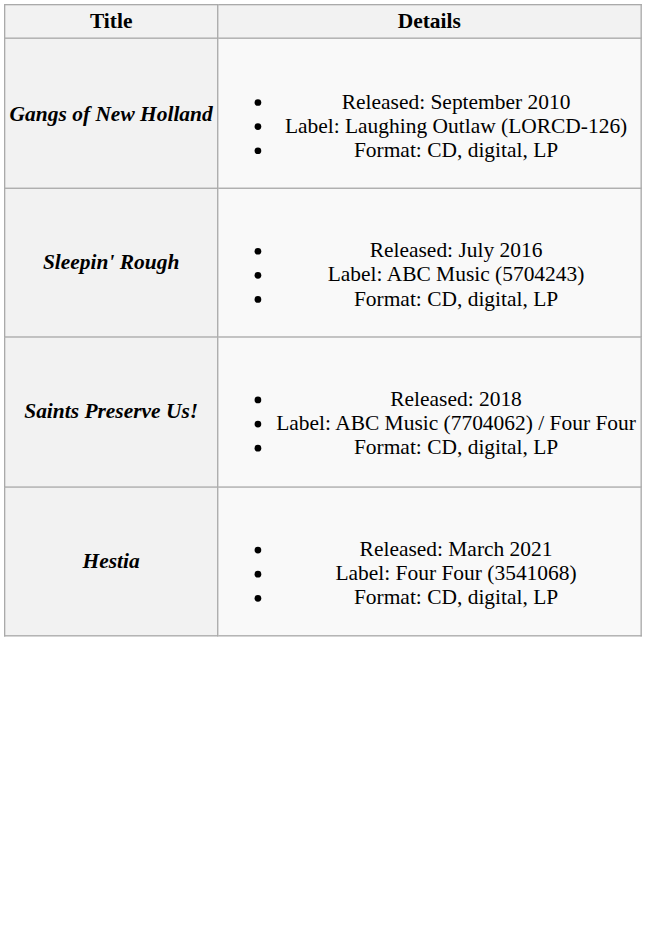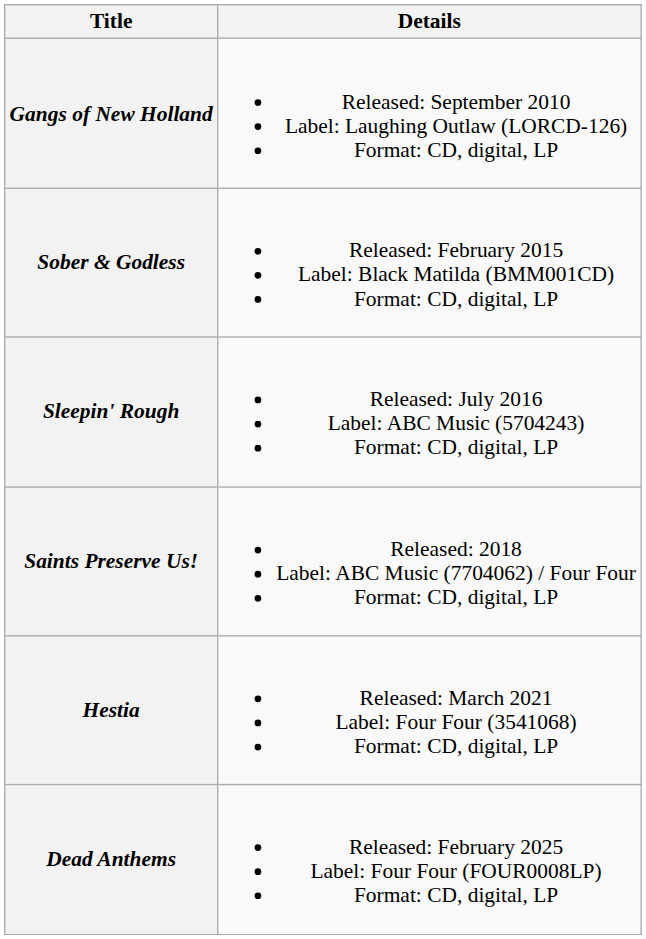+ row: Sober & Godless | Released: February 2015 Label: Black Matilda (BMM001CD) Format: CD, digital, LP
+ row: Dead Anthems | Released: February 2025 Label: Four Four (FOUR0008LP) Format: CD, digital, LP
